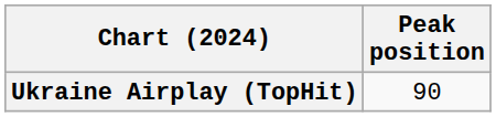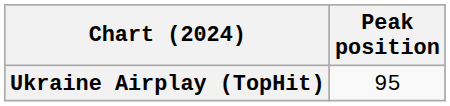Ukraine Airplay (TopHit) | Peak position: 90 -> 95
